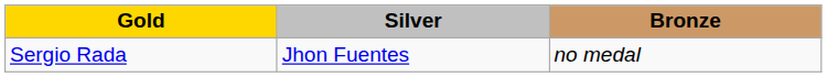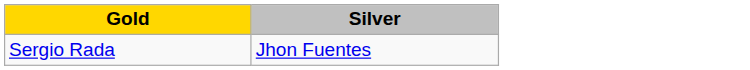- column: Bronze | no medal
